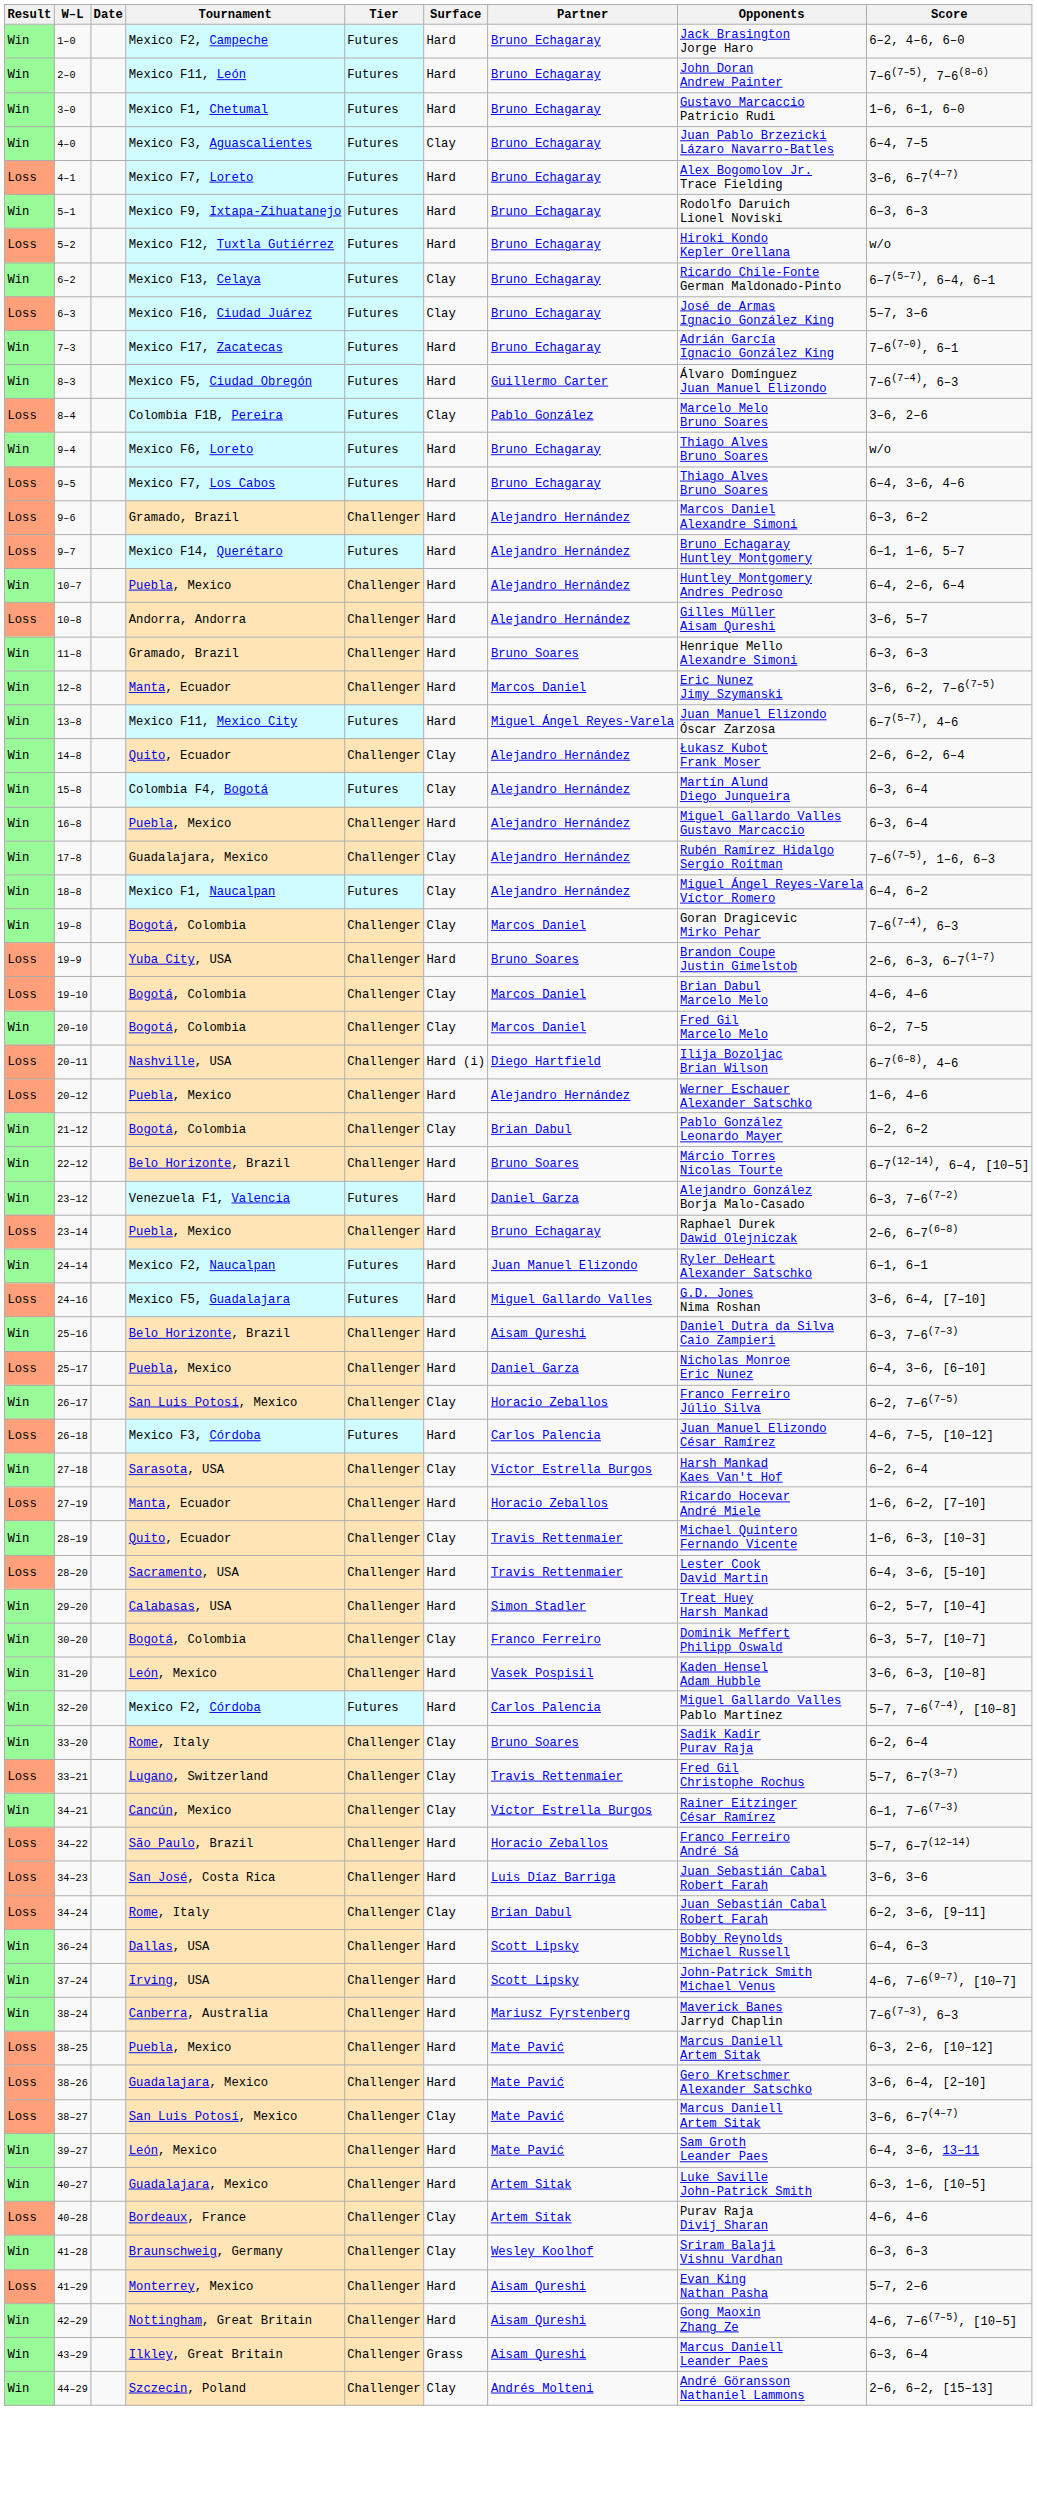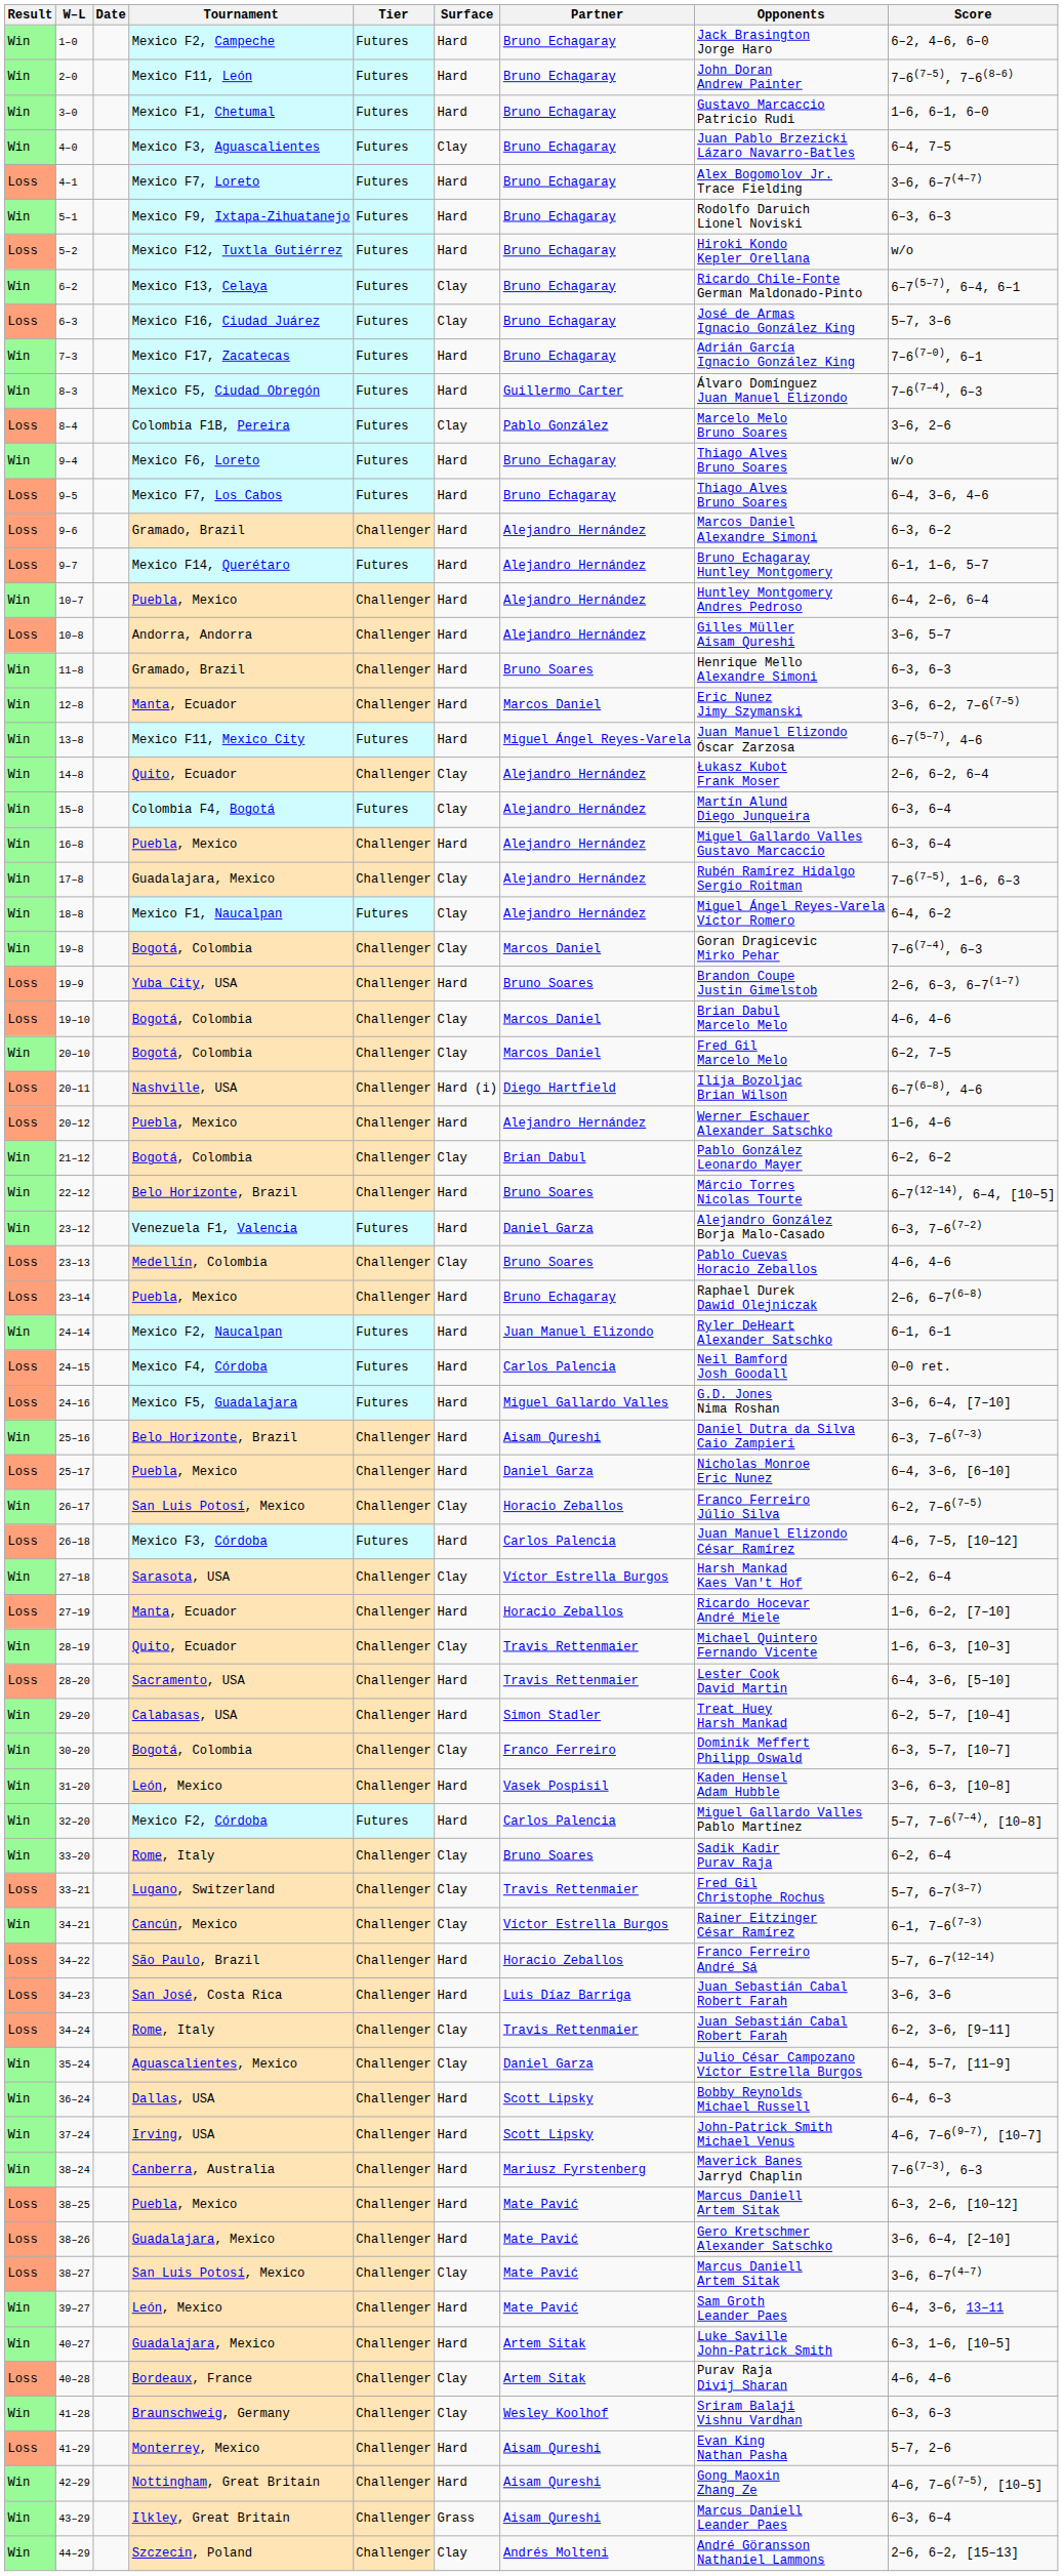+ row: Loss | 23–13 | Medellín, Colombia | Challenger | Clay | Bruno Soares | Pablo Cuevas Horacio Zeballos | 4–6, 4–6
+ row: Loss | 24–15 | Mexico F4, Córdoba | Futures | Hard | Carlos Palencia | Neil Bamford Josh Goodall | 0–0 ret.
34–24 | Partner: Brian Dabul -> Travis Rettenmaier
+ row: Win | 35–24 | Aguascalientes, Mexico | Challenger | Clay | Daniel Garza | Julio César Campozano Víctor Estrella Burgos | 6–4, 5–7, [11–9]
